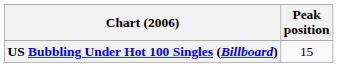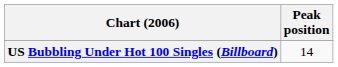US Bubbling Under Hot 100 Singles (Billboard) | Peak position: 15 -> 14
